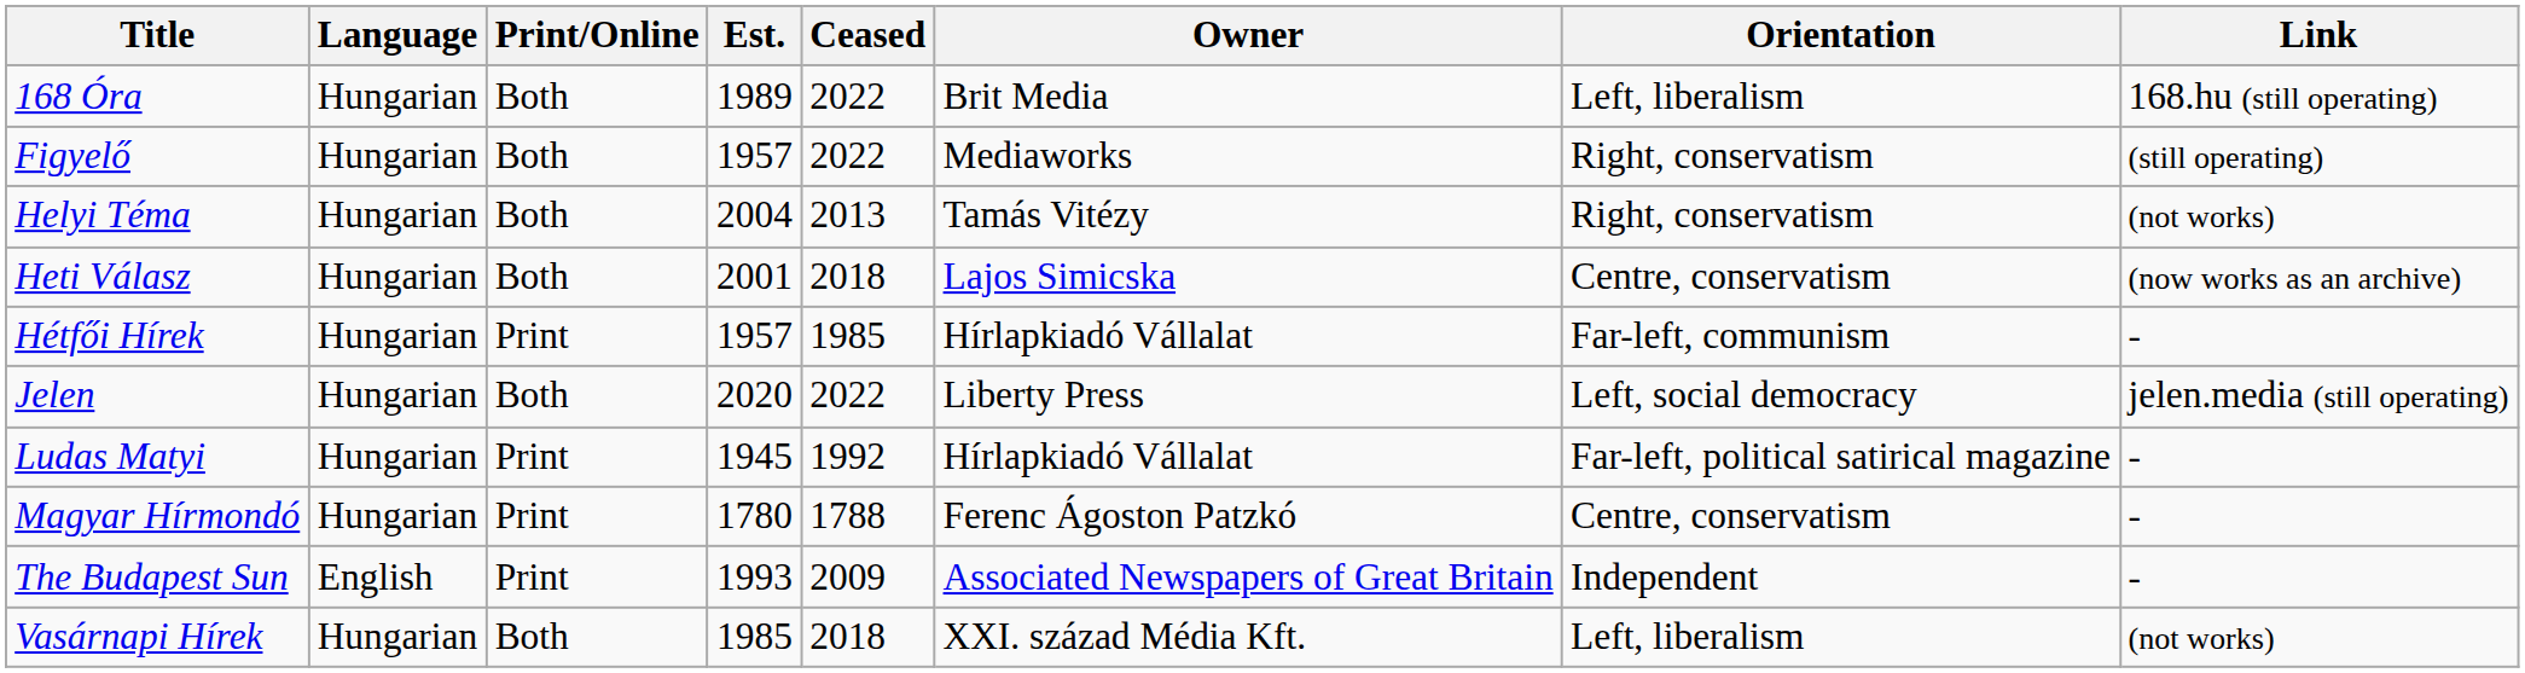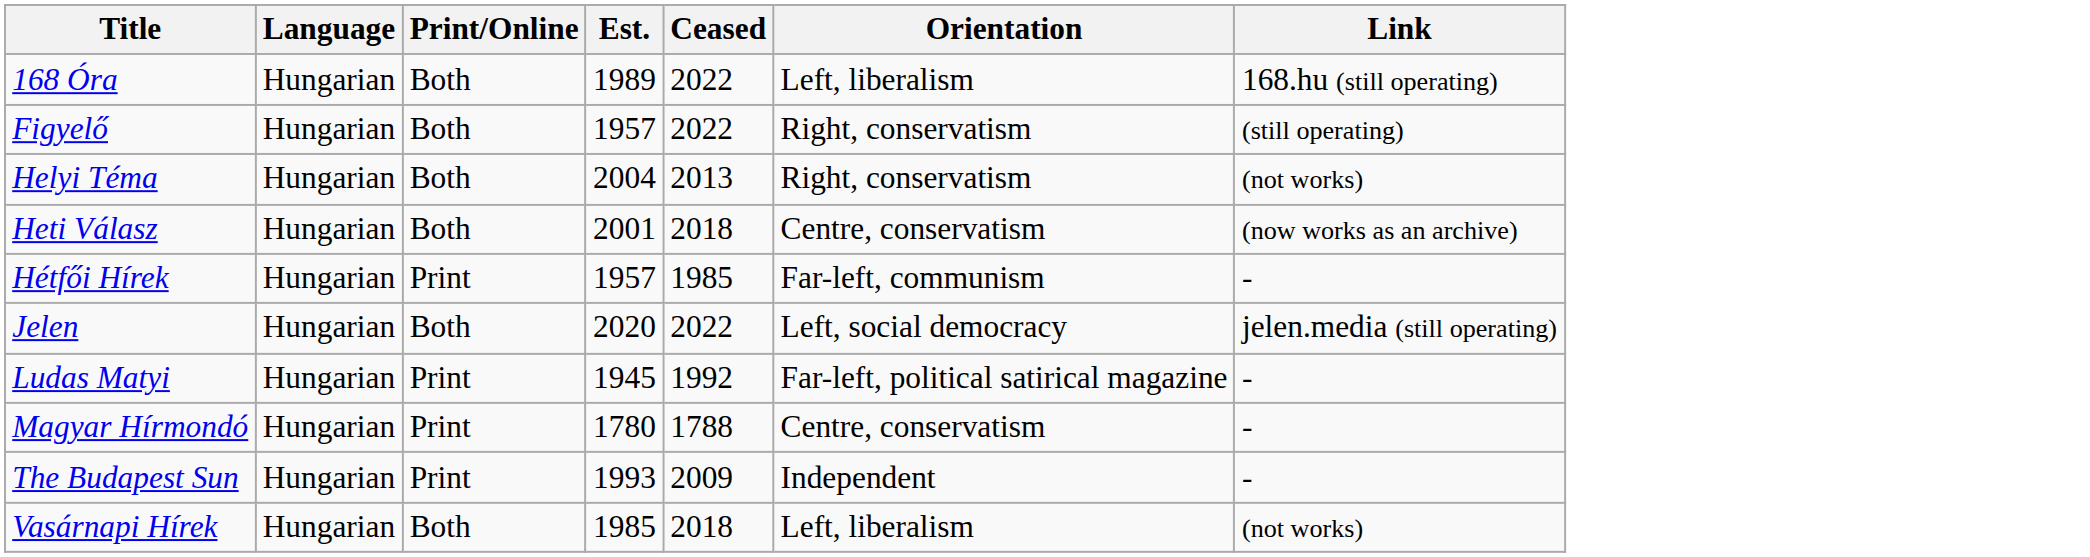- column: Owner | Brit Media | Mediaworks | Tamás Vitézy | Lajos Simicska | Hírlapkiadó Vállalat | Liberty Press | Hírlapkiadó Vállalat | Ferenc Ágoston Patzkó | Associated Newspapers of Great Britain | XXI. század Média Kft.
The Budapest Sun | Language: English -> Hungarian
